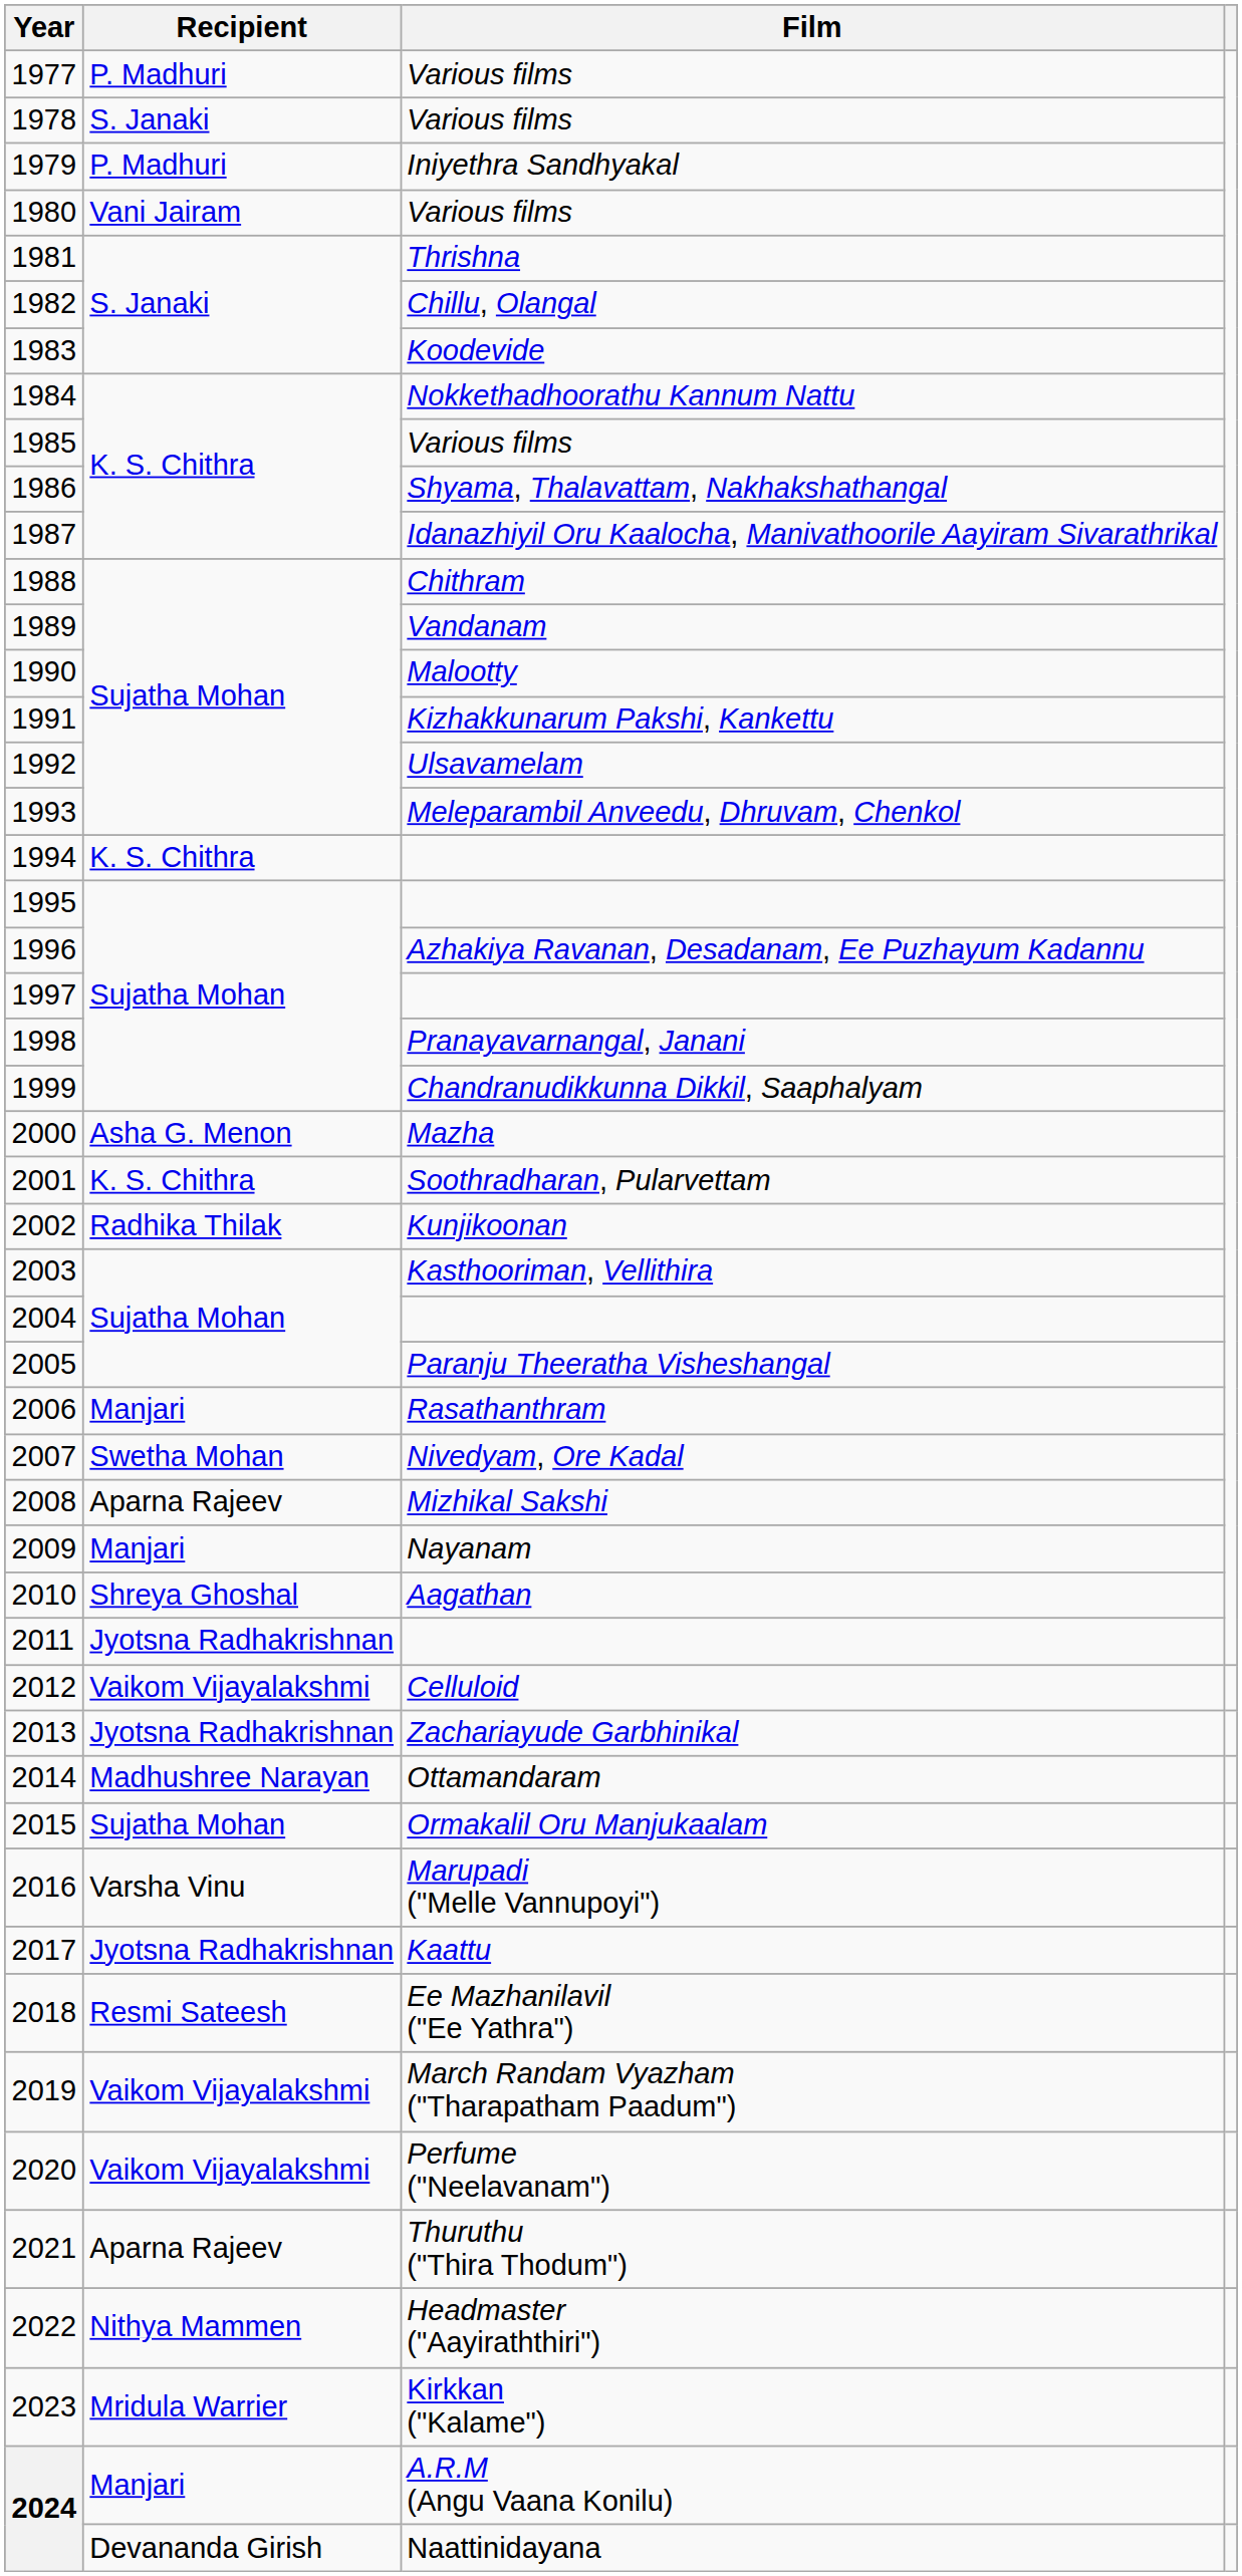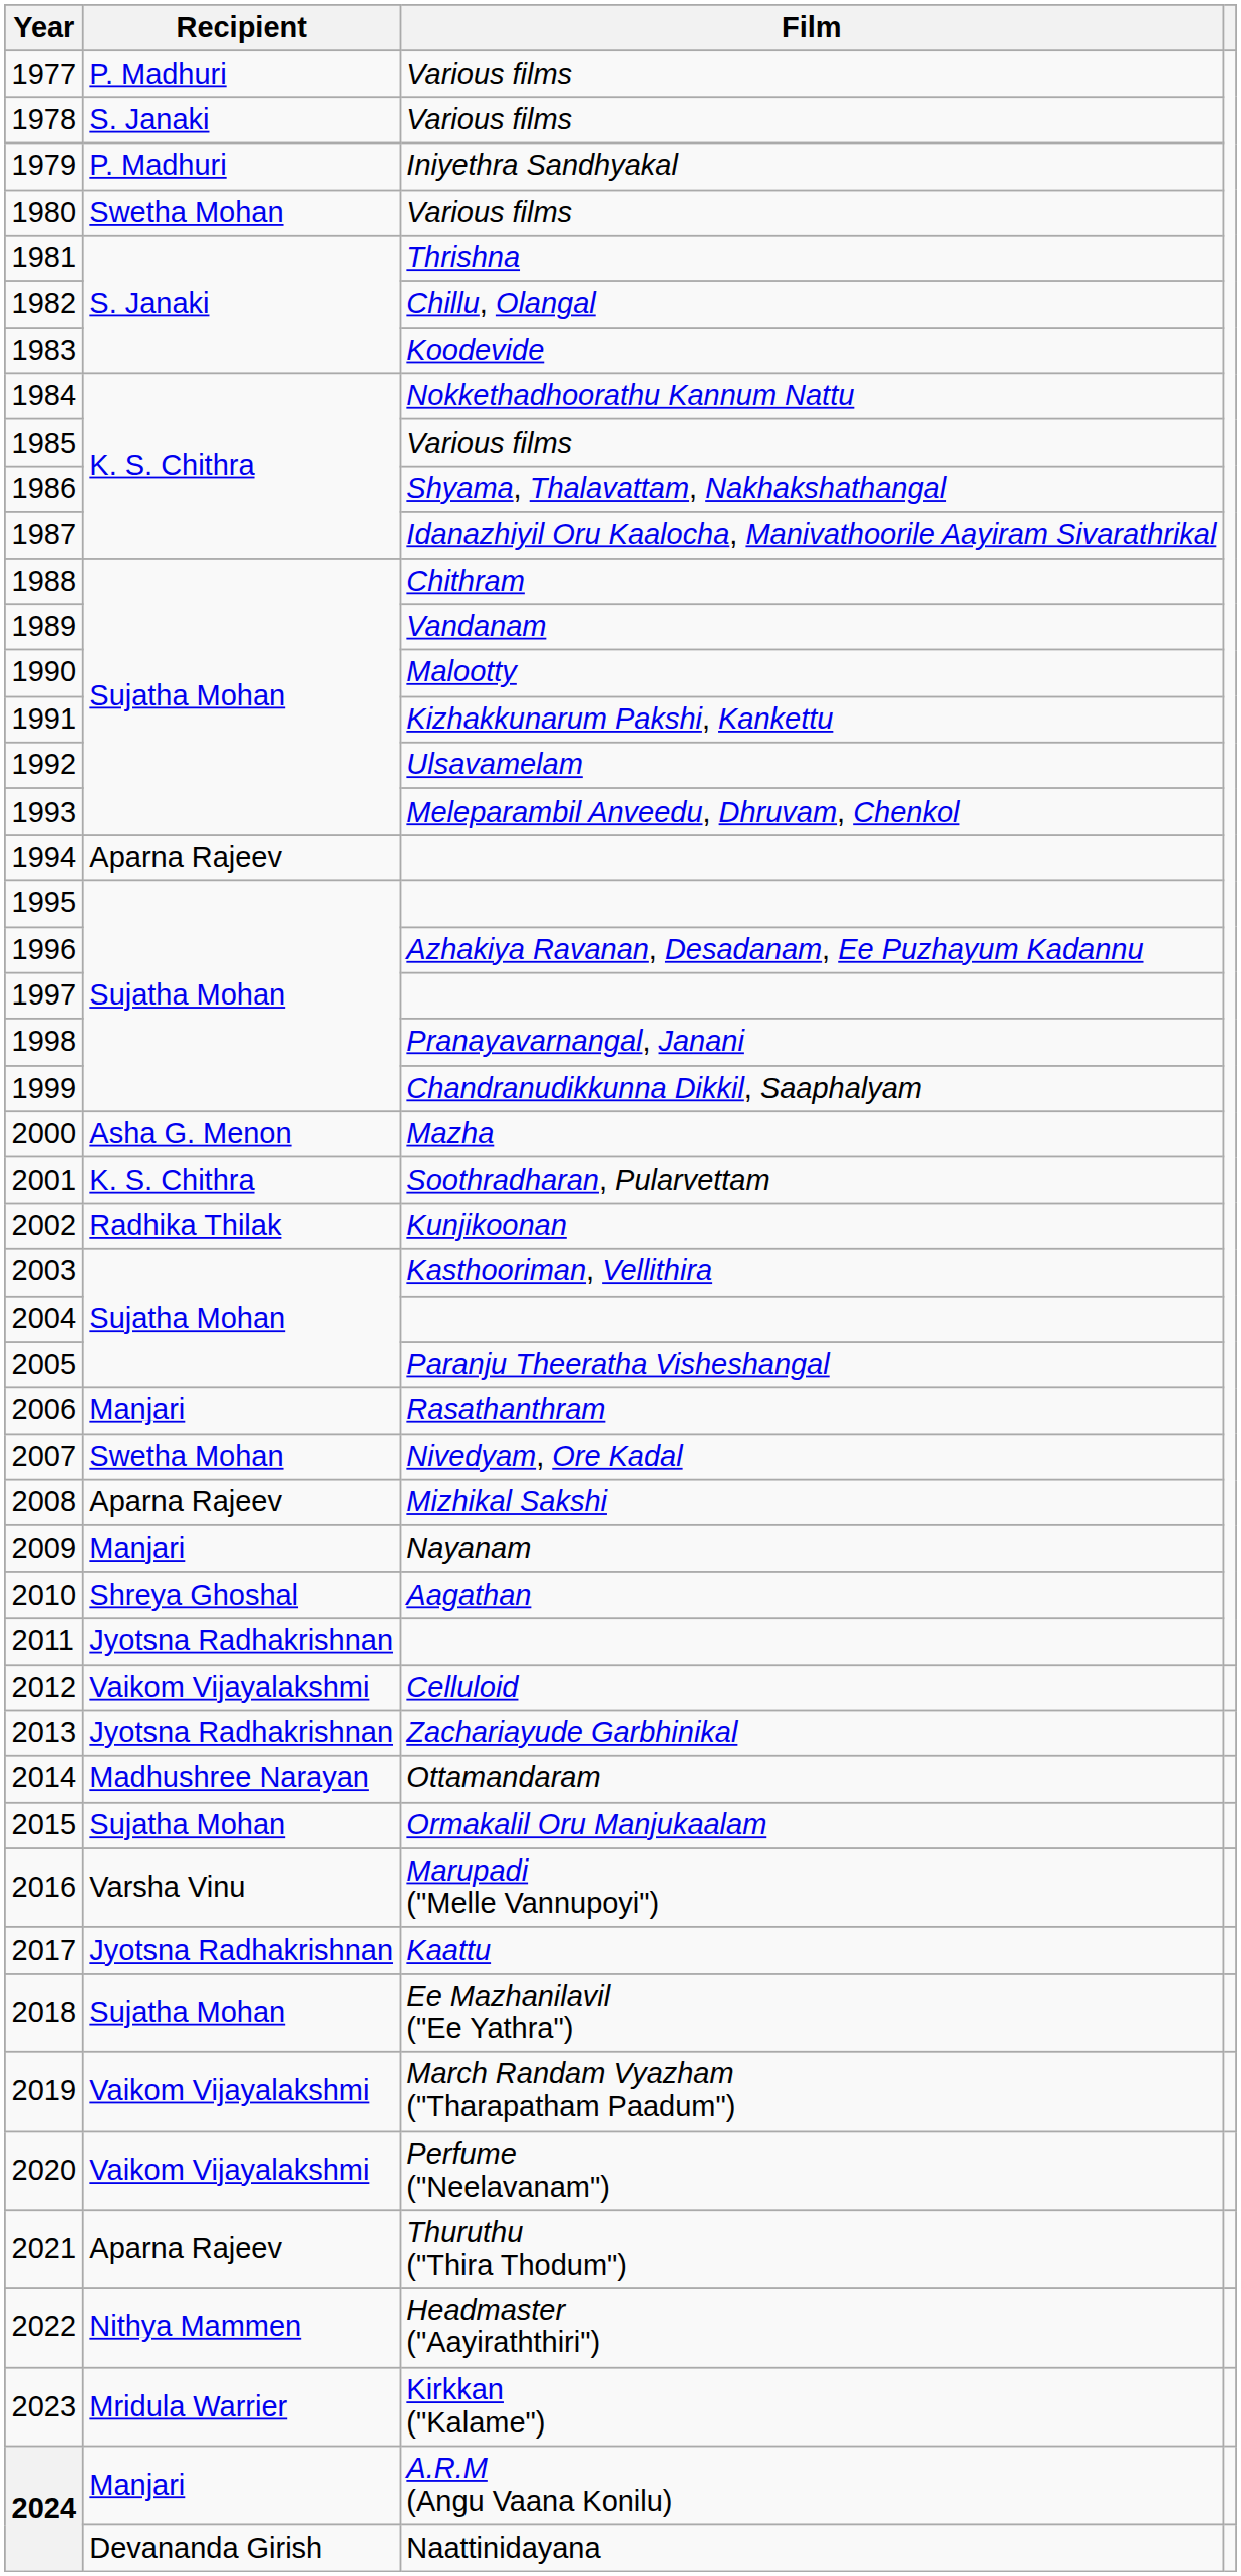1980 | Recipient: Vani Jairam -> Swetha Mohan
1994 | Recipient: K. S. Chithra -> Aparna Rajeev
2018 | Recipient: Resmi Sateesh -> Sujatha Mohan
